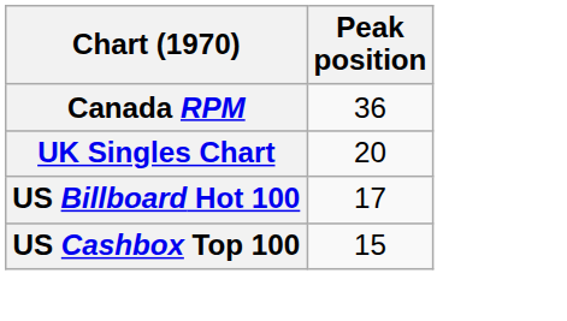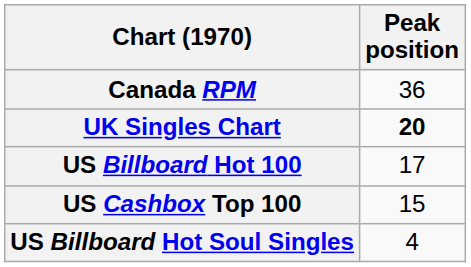UK Singles Chart | Peak position: normal -> bold
+ row: US Billboard Hot Soul Singles | 4
